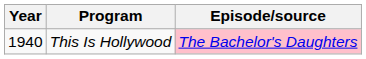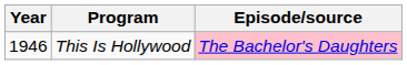This Is Hollywood | Year: 1940 -> 1946
